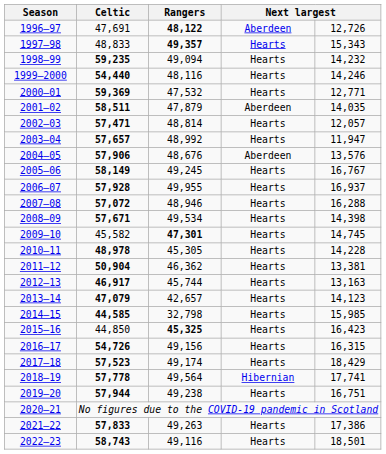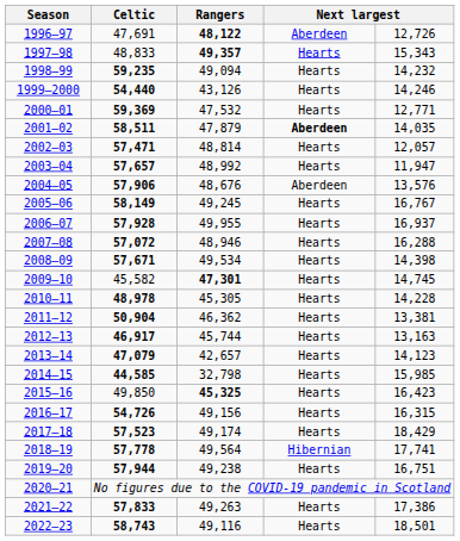1999–2000 | Rangers: 48,116 -> 43,126
2001–02 | column 4: normal -> bold
2015–16 | Celtic: 44,850 -> 49,850
